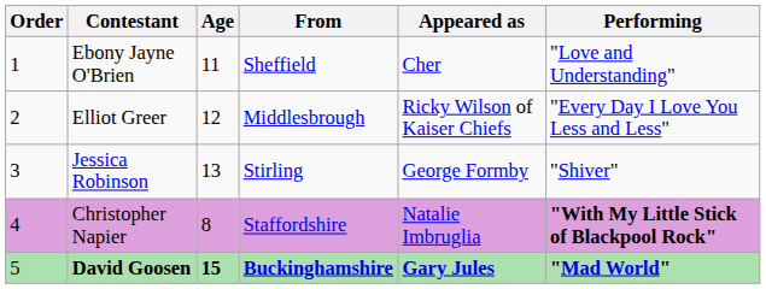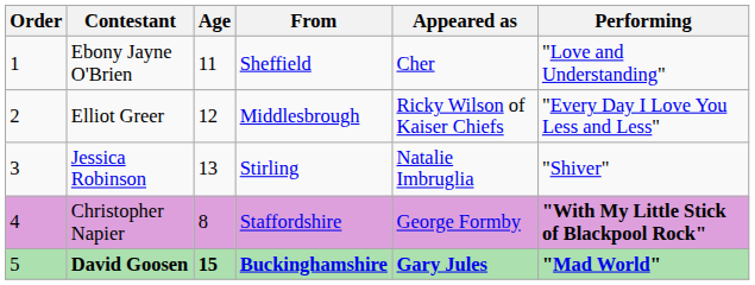Jessica Robinson | Appeared as: George Formby -> Natalie Imbruglia
Christopher Napier | Appeared as: Natalie Imbruglia -> George Formby
